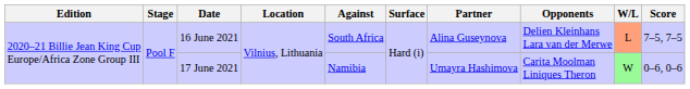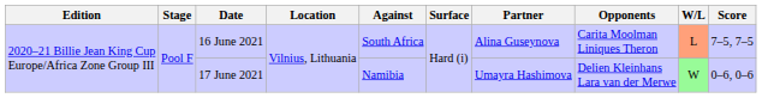16 June 2021 | Opponents: Delien Kleinhans Lara van der Merwe -> Carita Moolman Liniques Theron
17 June 2021 | Opponents: Carita Moolman Liniques Theron -> Delien Kleinhans Lara van der Merwe
